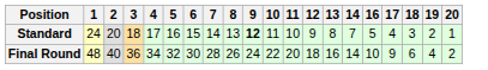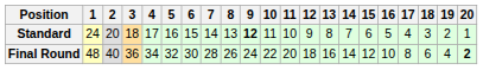+ column: 15 | 6 | 12
Final Round | 17: 9 -> 8
Final Round | 20: normal -> bold
